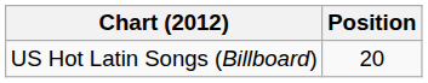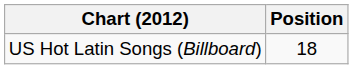US Hot Latin Songs (Billboard) | Position: 20 -> 18
